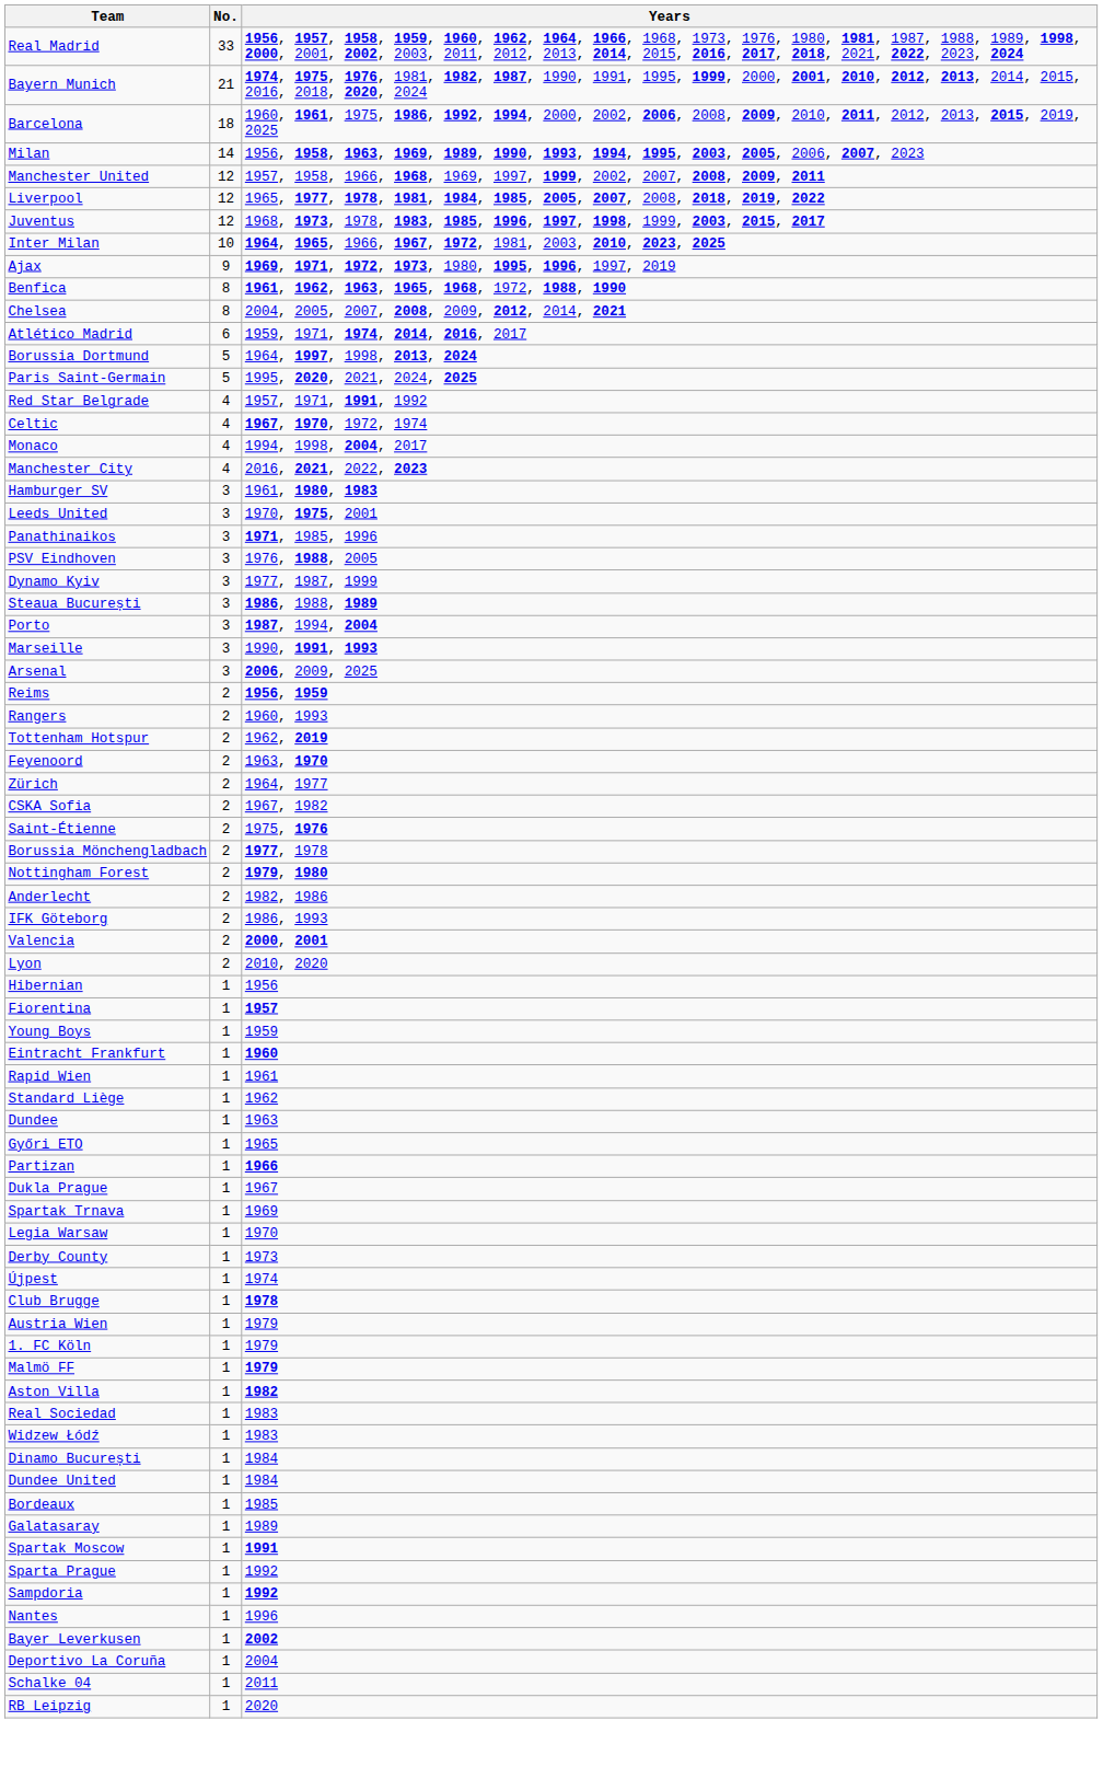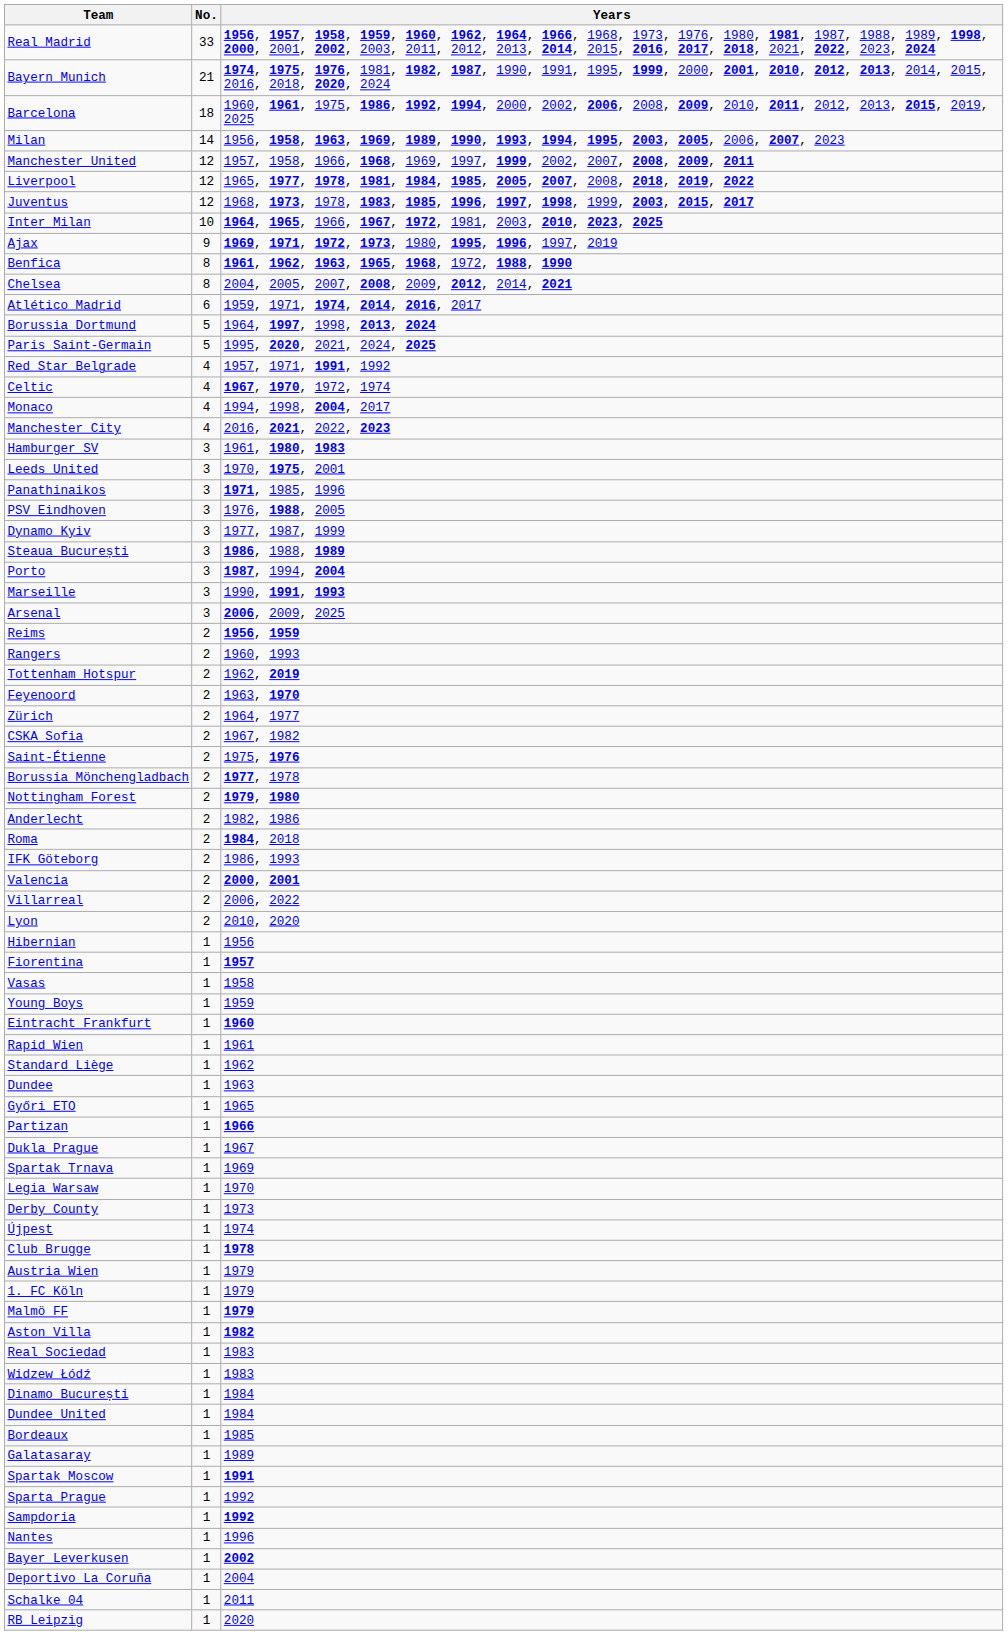+ row: Roma | 2 | 1984, 2018
+ row: Villarreal | 2 | 2006, 2022
+ row: Vasas | 1 | 1958
